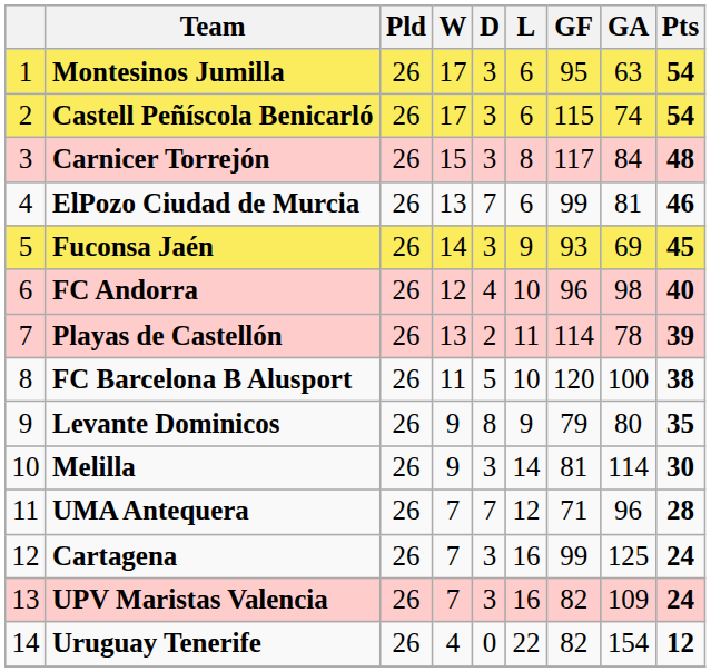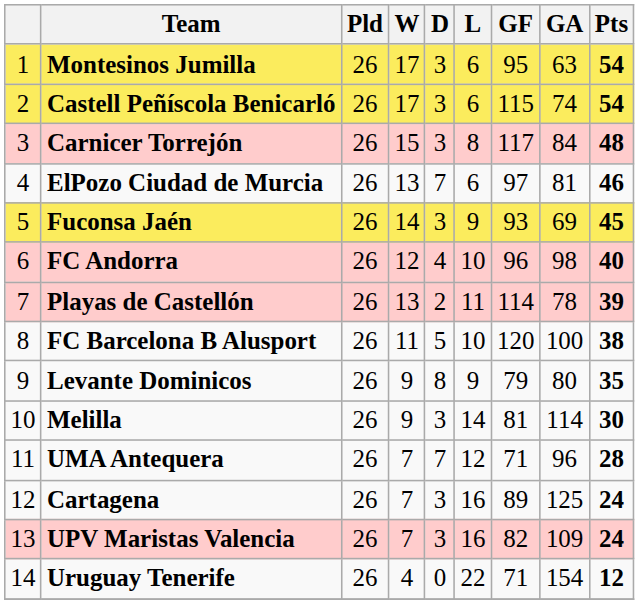ElPozo Ciudad de Murcia | GF: 99 -> 97
Cartagena | GF: 99 -> 89
Uruguay Tenerife | GF: 82 -> 71
